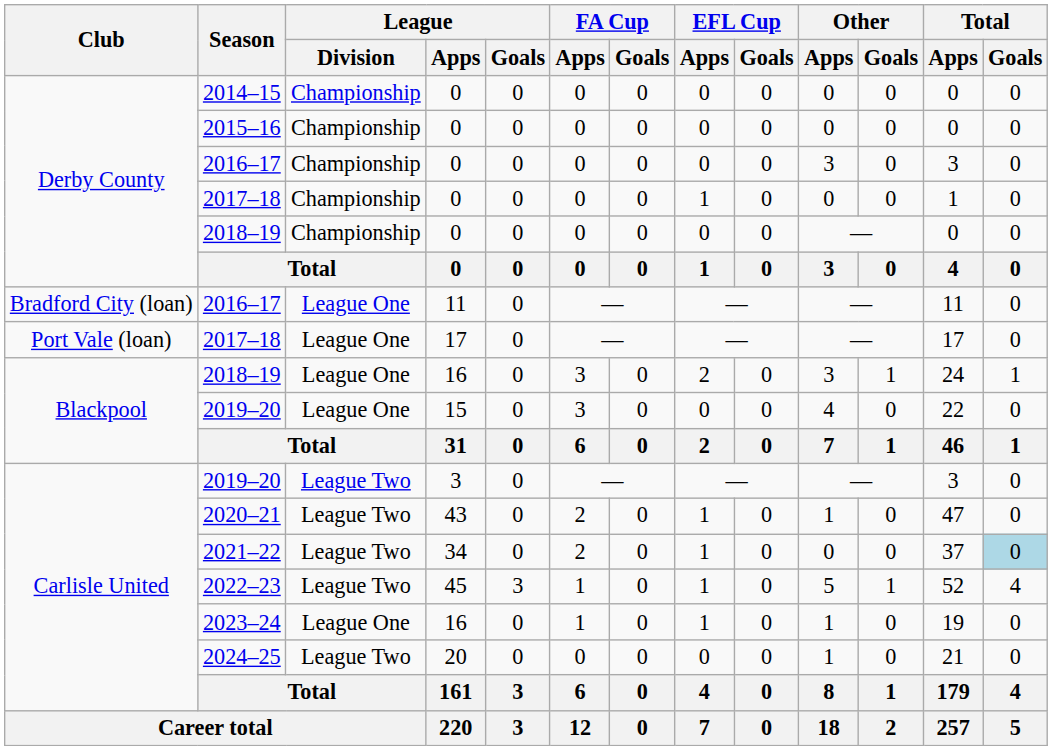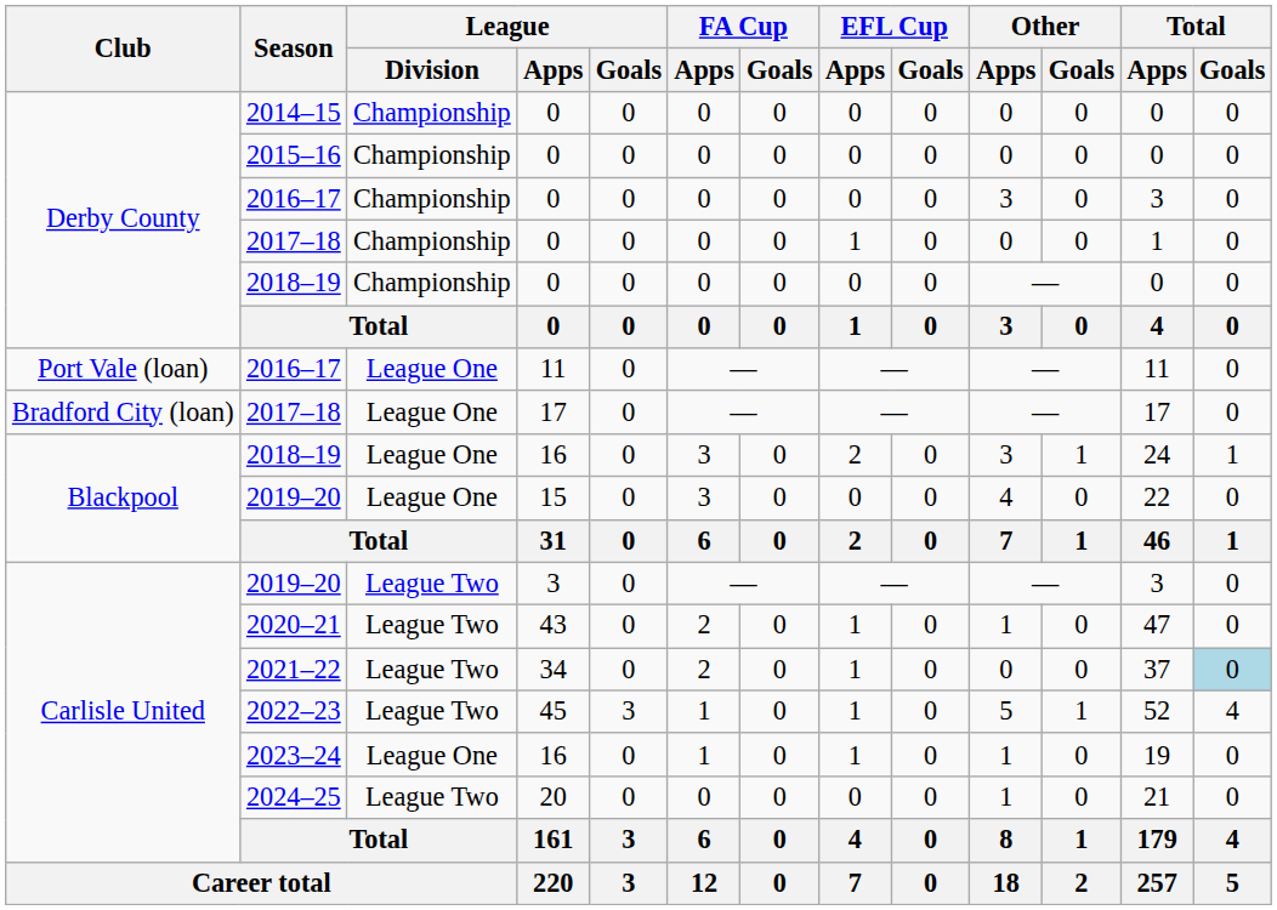2016–17 / 11 | Club: Bradford City (loan) -> Port Vale (loan)
2017–18 / 17 | Club: Port Vale (loan) -> Bradford City (loan)
